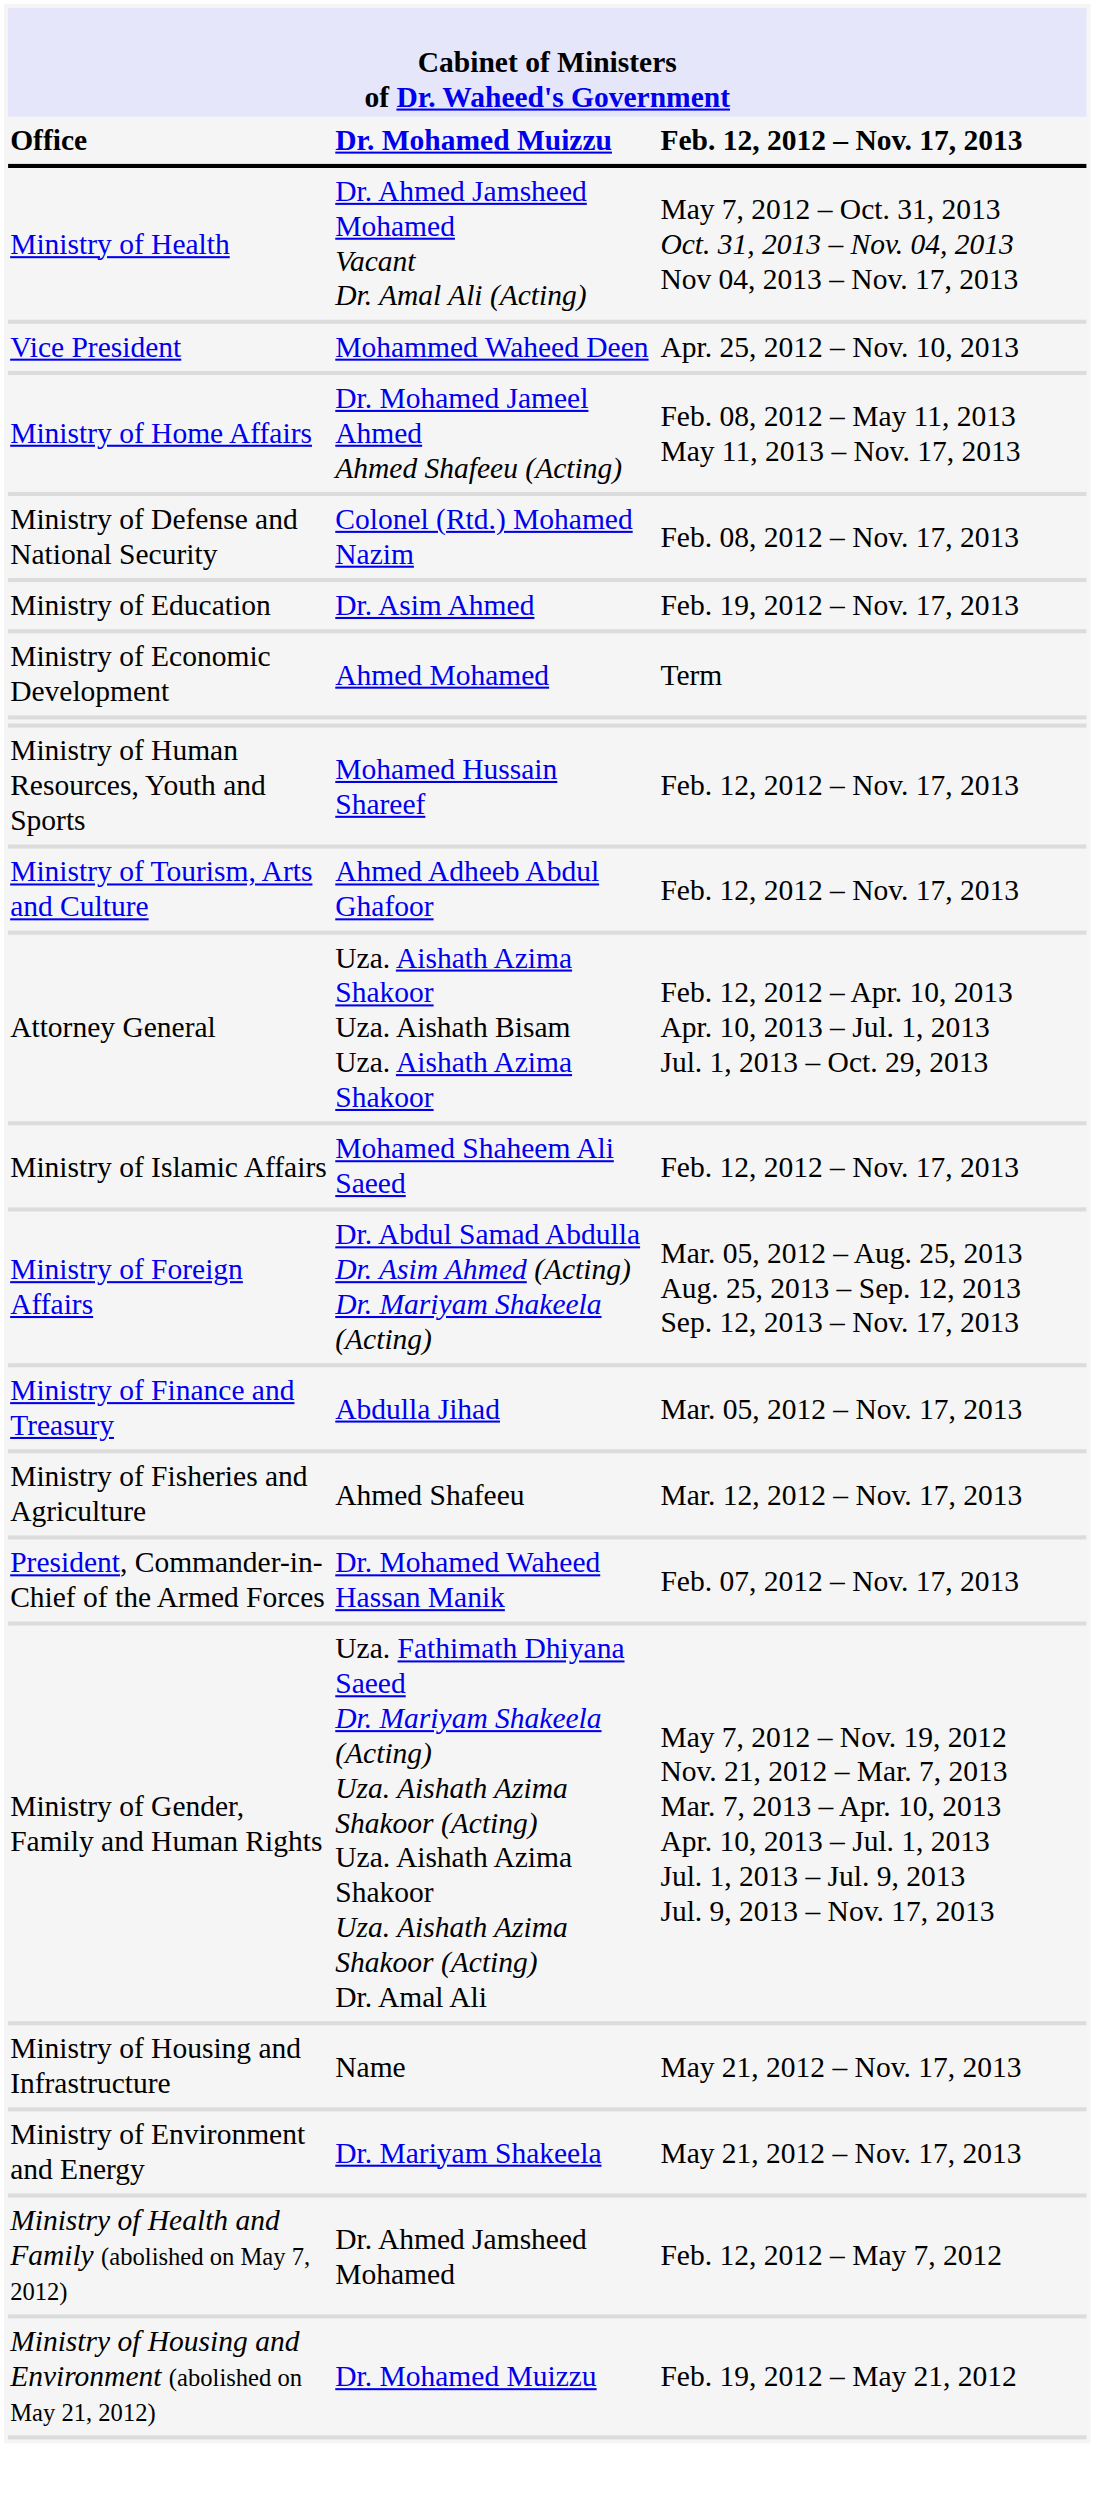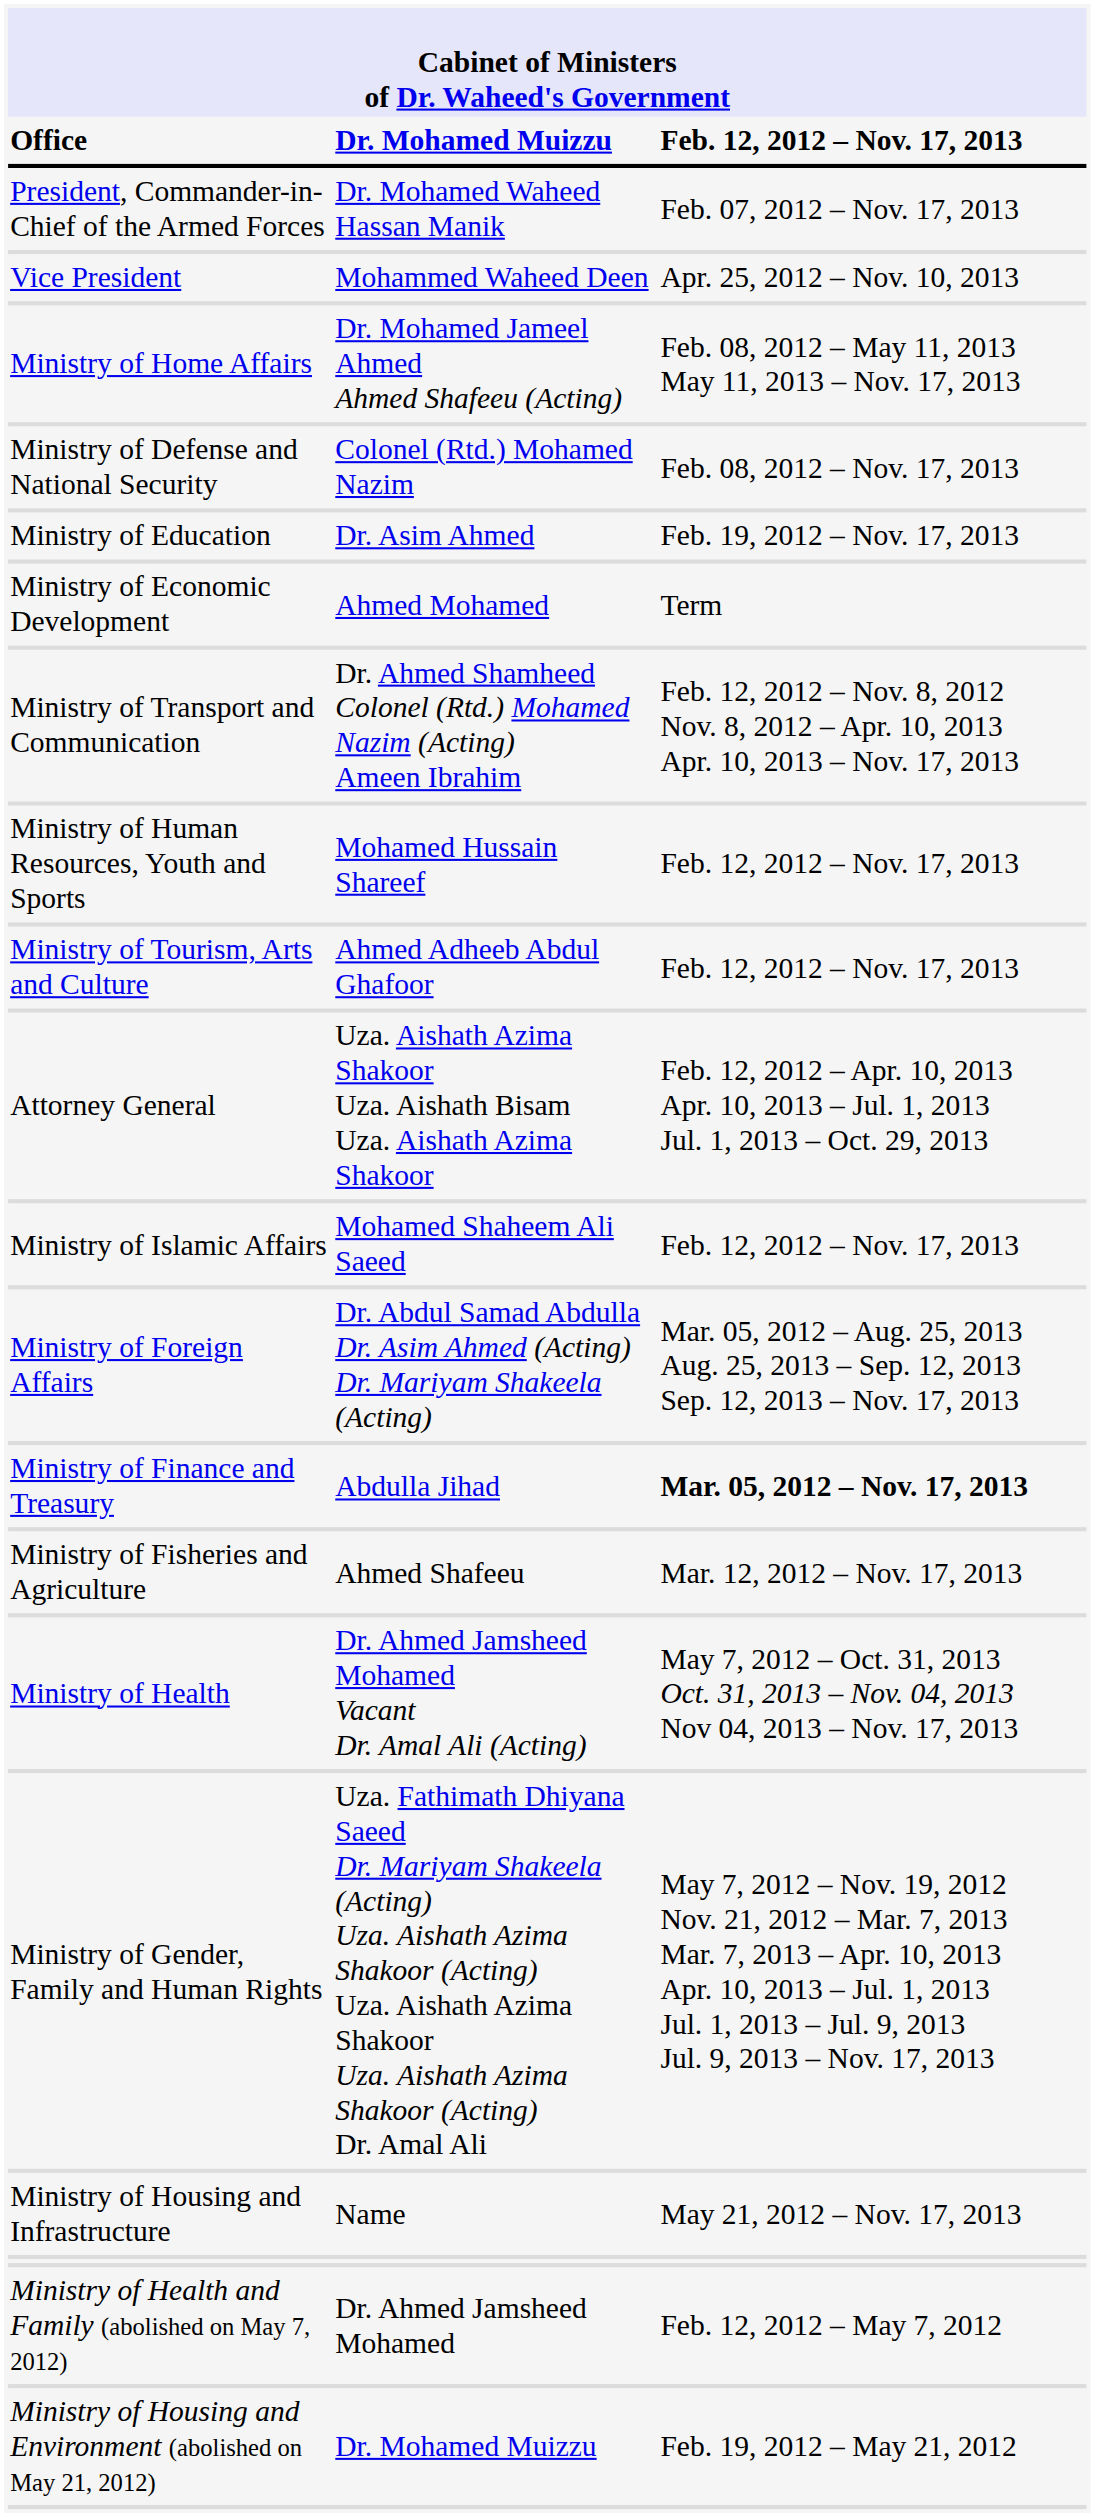rows swapped: President, Commander-in-Chief of the Armed Forces <-> Ministry of Health
+ row: Ministry of Transport and Communication | Dr. Ahmed Shamheed Colonel (Rtd.) Mohamed Nazim (Acting) Ameen Ibrahim | Feb. 12, 2012 – Nov. 8, 2012 Nov. 8, 2012 – Apr. 10, 2013 Apr. 10, 2013 – Nov. 17, 2013
Ministry of Finance and Treasury | column 3: normal -> bold
- row: Ministry of Environment and Energy | Dr. Mariyam Shakeela | May 21, 2012 – Nov. 17, 2013
